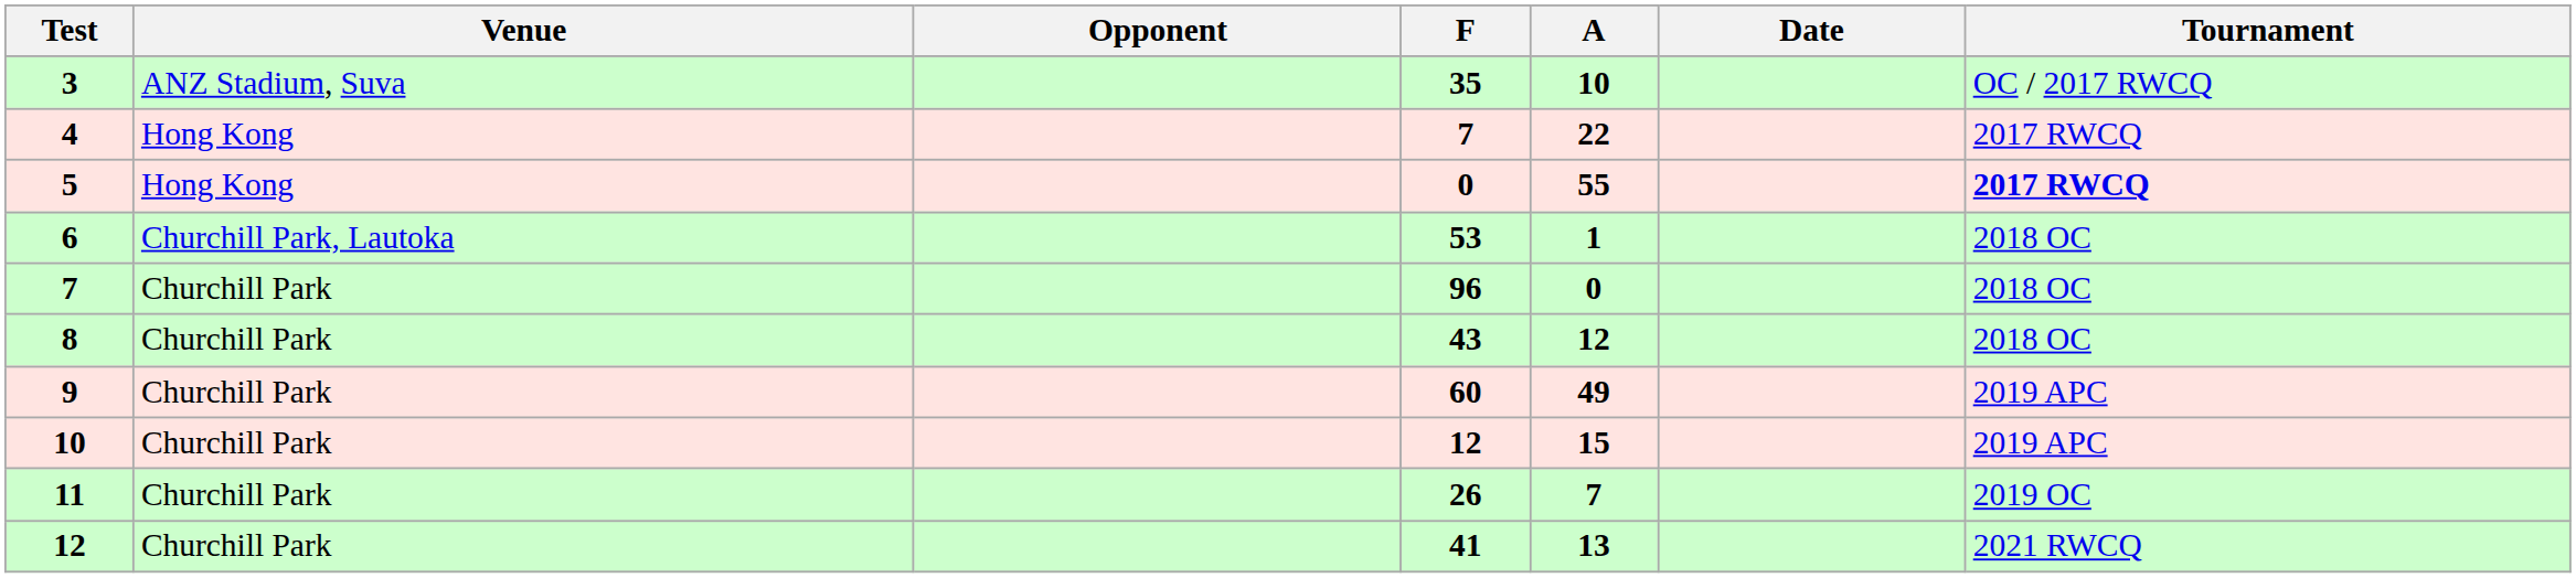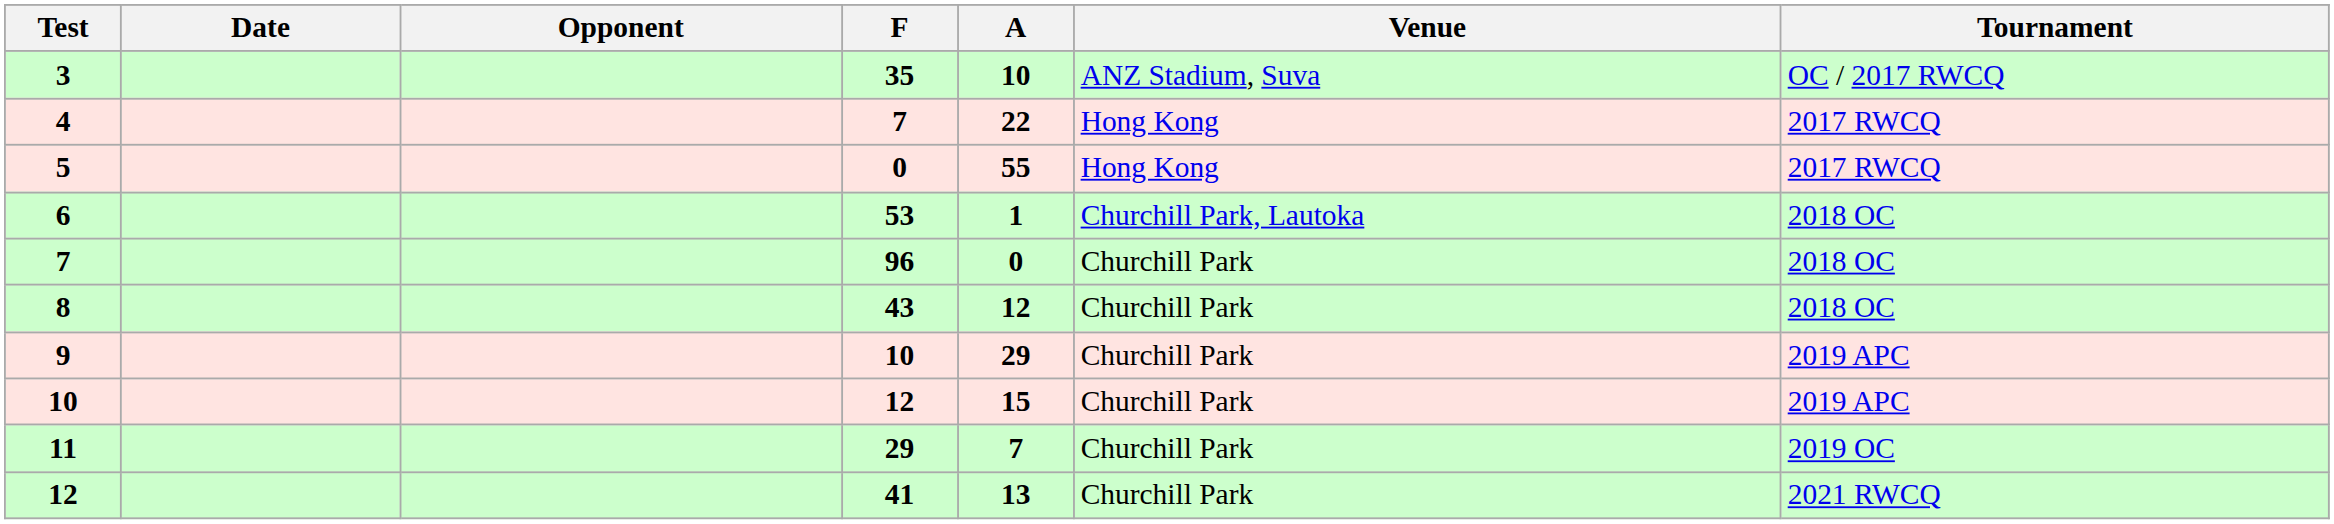columns swapped: Date <-> Venue
5 | Tournament: bold -> normal
9 | F: 60 -> 10
9 | A: 49 -> 29
11 | F: 26 -> 29
